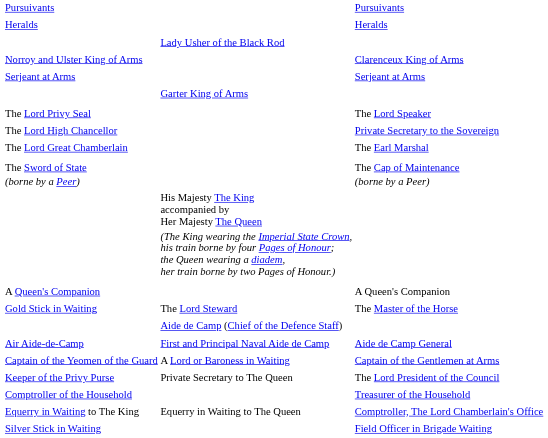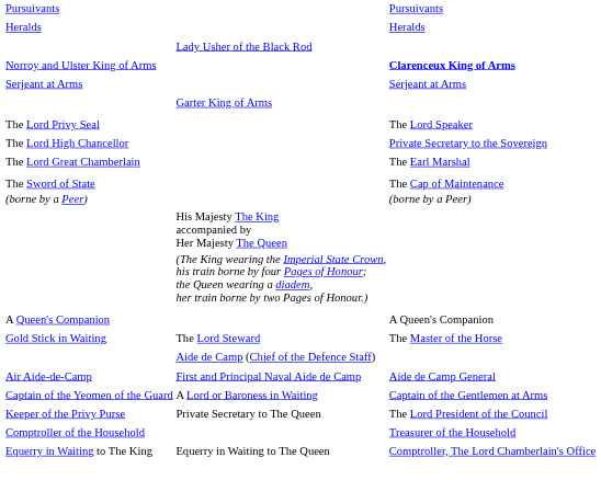Norroy and Ulster King of Arms | column 3: normal -> bold
- row: Silver Stick in Waiting | Field Officer in Brigade Waiting
